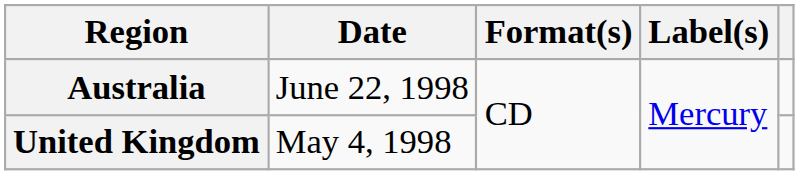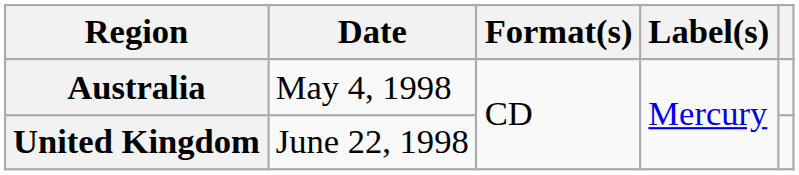Australia | Date: June 22, 1998 -> May 4, 1998
United Kingdom | Date: May 4, 1998 -> June 22, 1998
